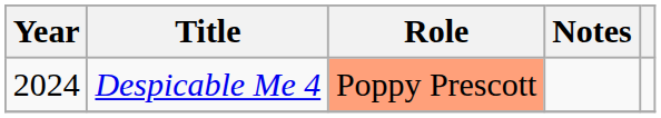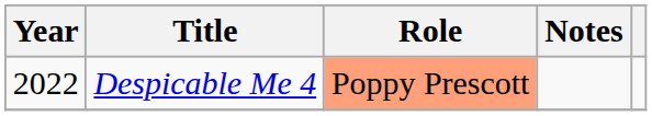Despicable Me 4 | Year: 2024 -> 2022
